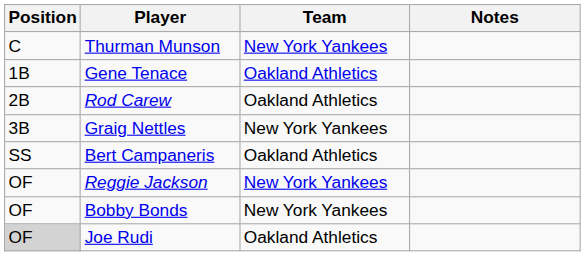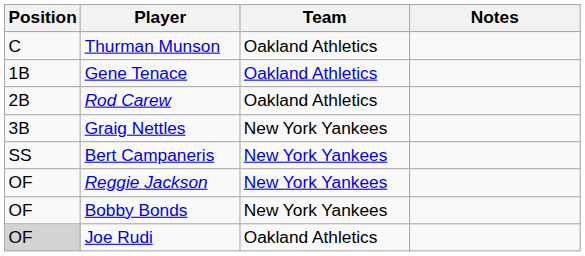Thurman Munson | Team: New York Yankees -> Oakland Athletics
Bert Campaneris | Team: Oakland Athletics -> New York Yankees
